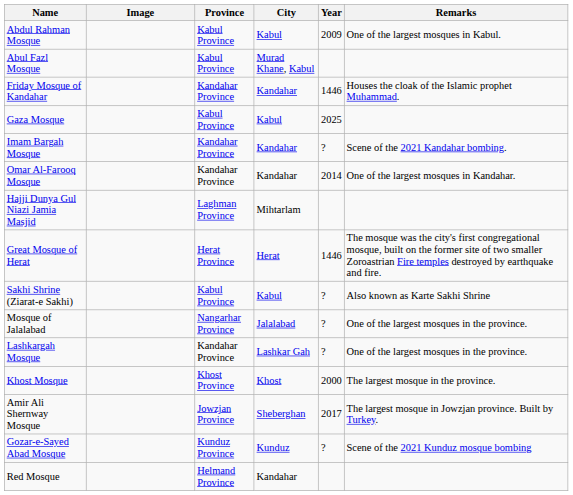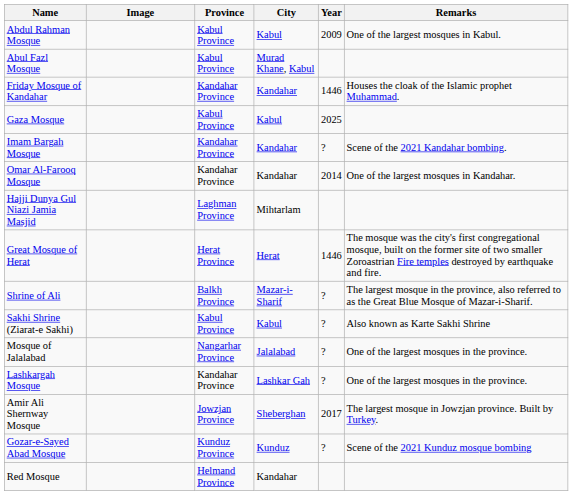+ row: Shrine of Ali | Balkh Province | Mazar-i-Sharif | ? | The largest mosque in the province, also referred to as the Great Blue Mosque of Mazar-i-Sharif.
- row: Khost Mosque | Khost Province | Khost | 2000 | The largest mosque in the province.
